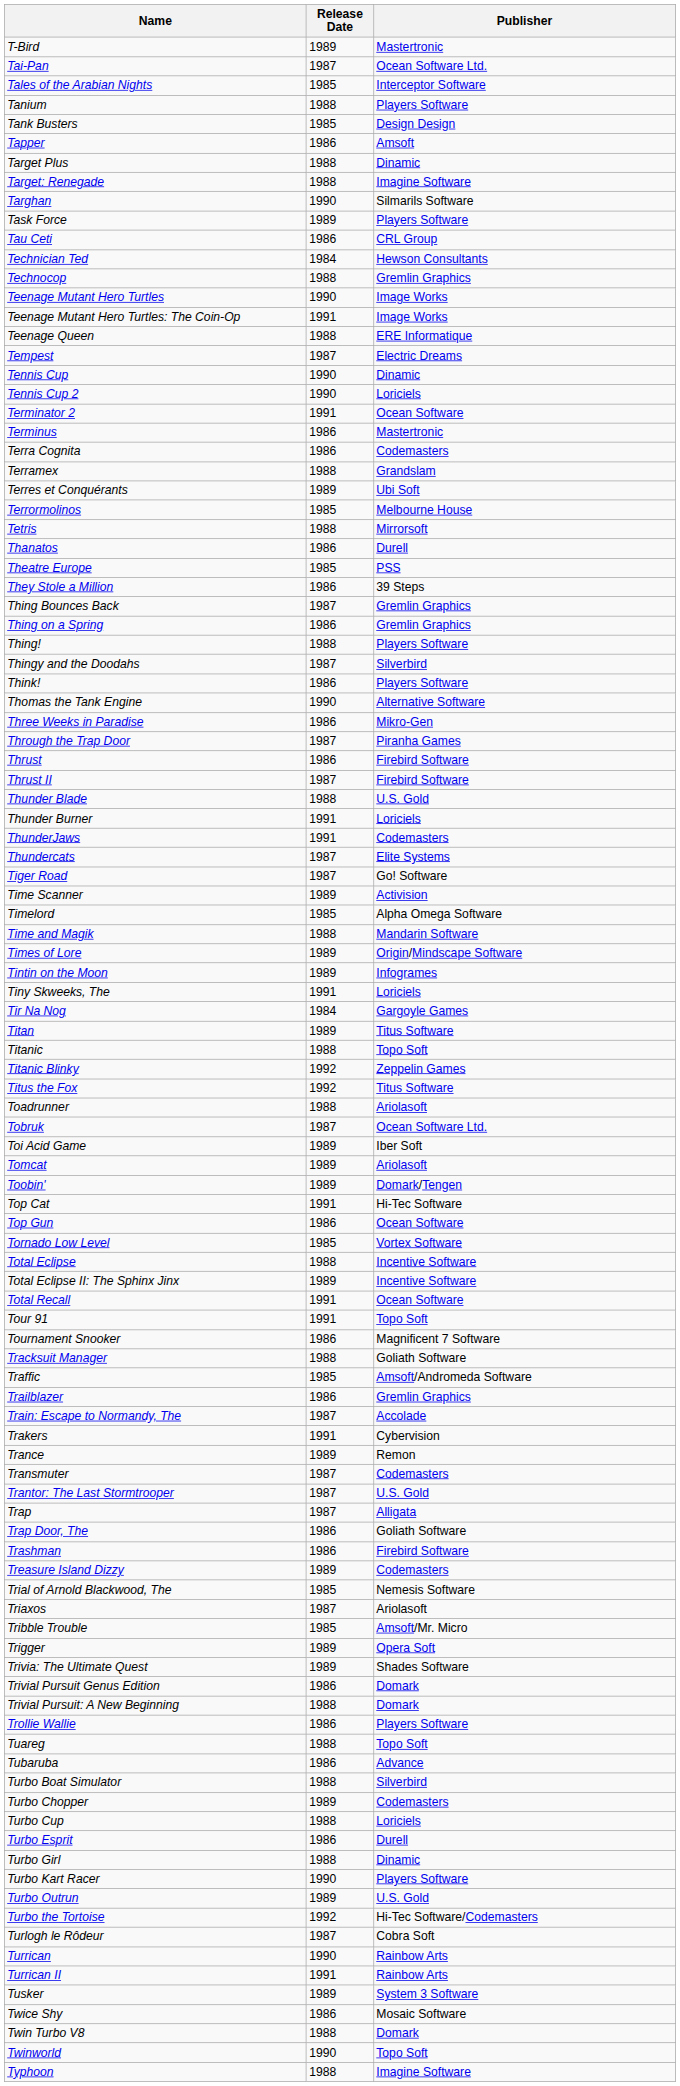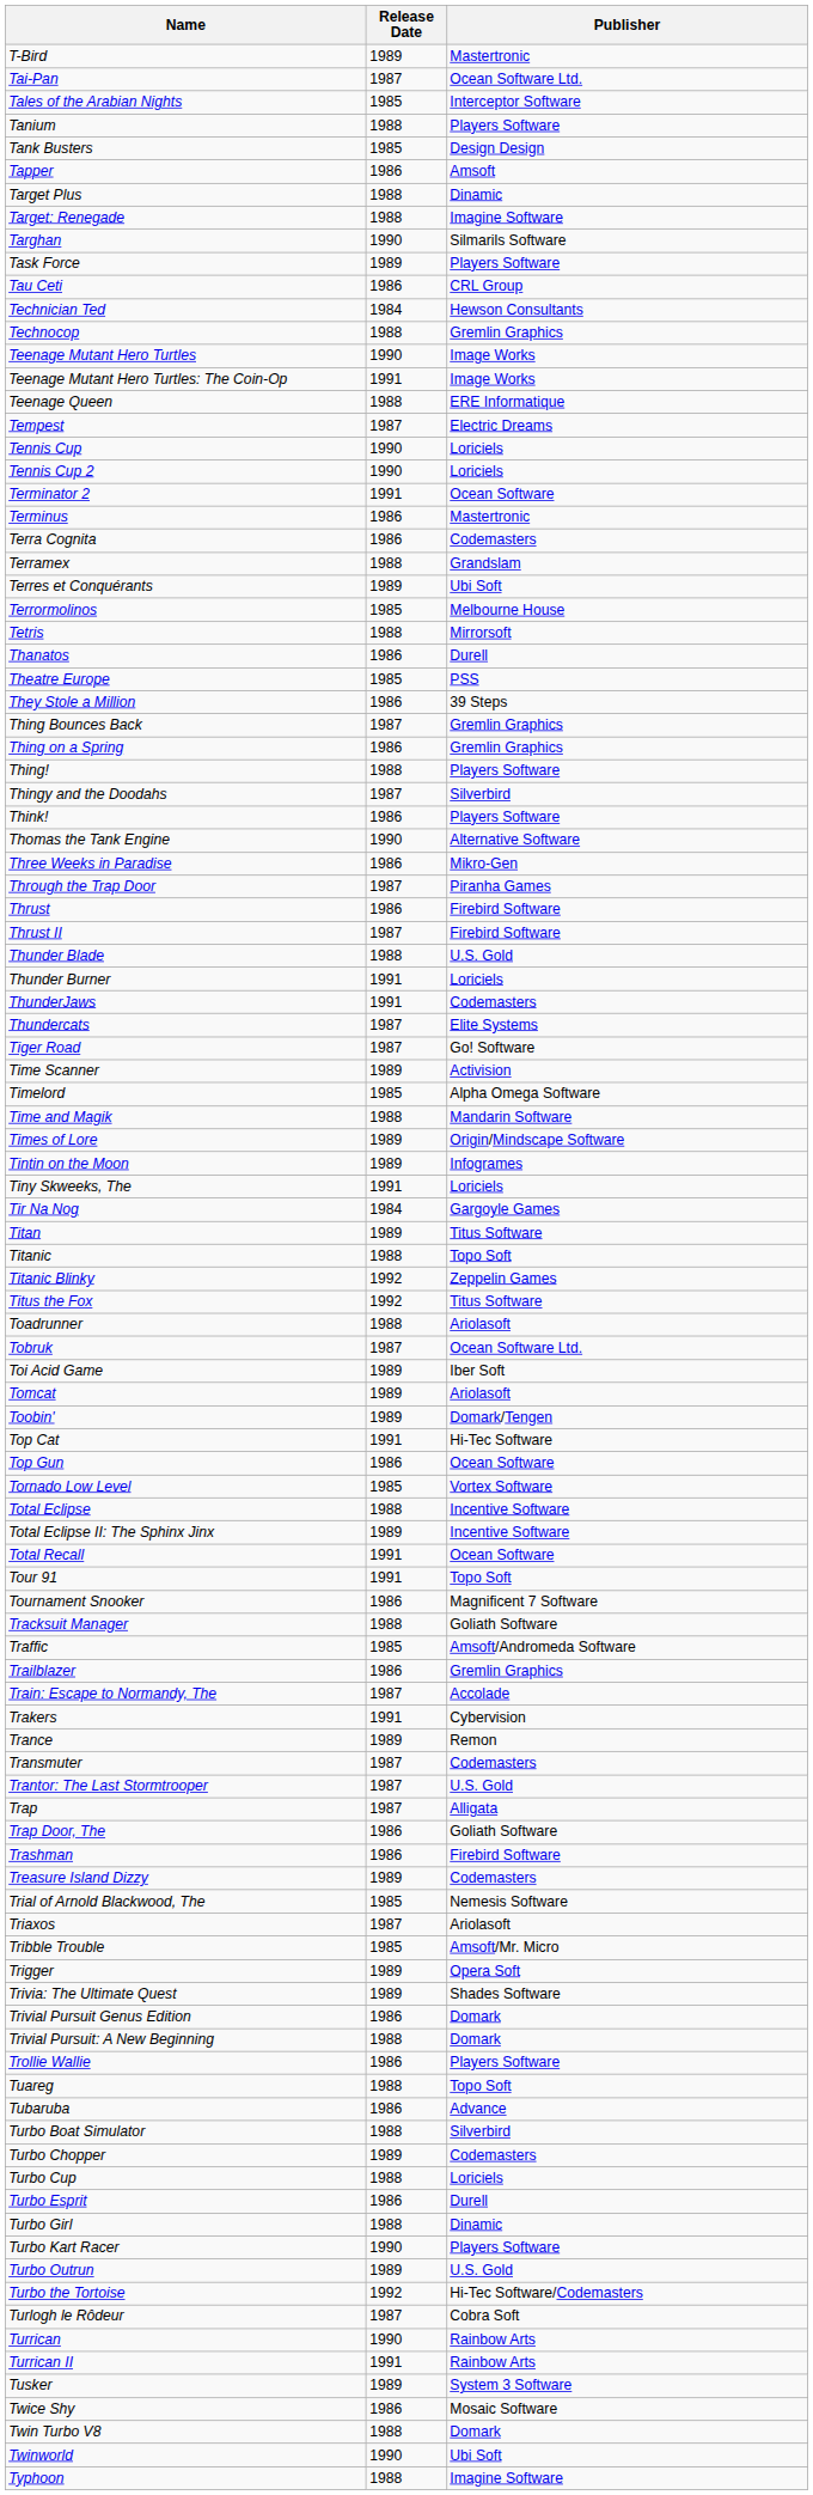Tennis Cup | Publisher: Dinamic -> Loriciels
Twinworld | Publisher: Topo Soft -> Ubi Soft
